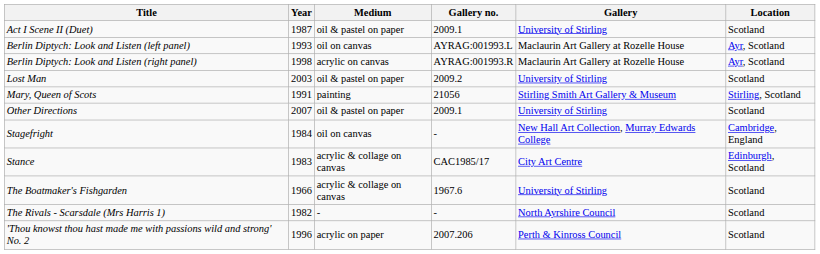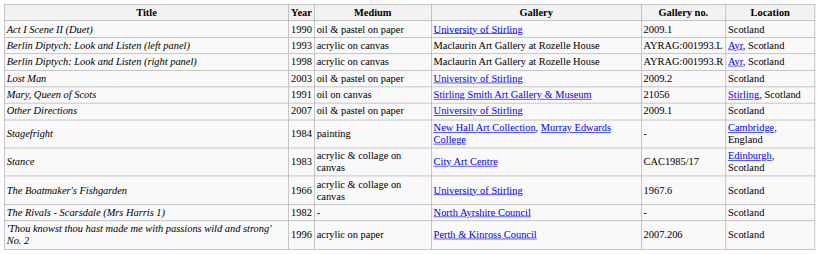columns swapped: Gallery no. <-> Gallery
Act I Scene II (Duet) | Year: 1987 -> 1990
Berlin Diptych: Look and Listen (left panel) | Medium: oil on canvas -> acrylic on canvas
Mary, Queen of Scots | Medium: painting -> oil on canvas
Stagefright | Medium: oil on canvas -> painting
